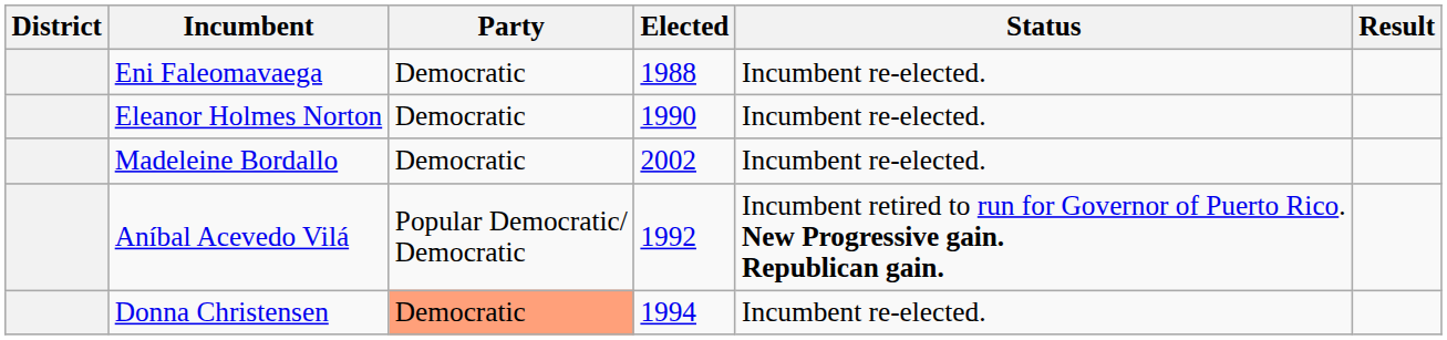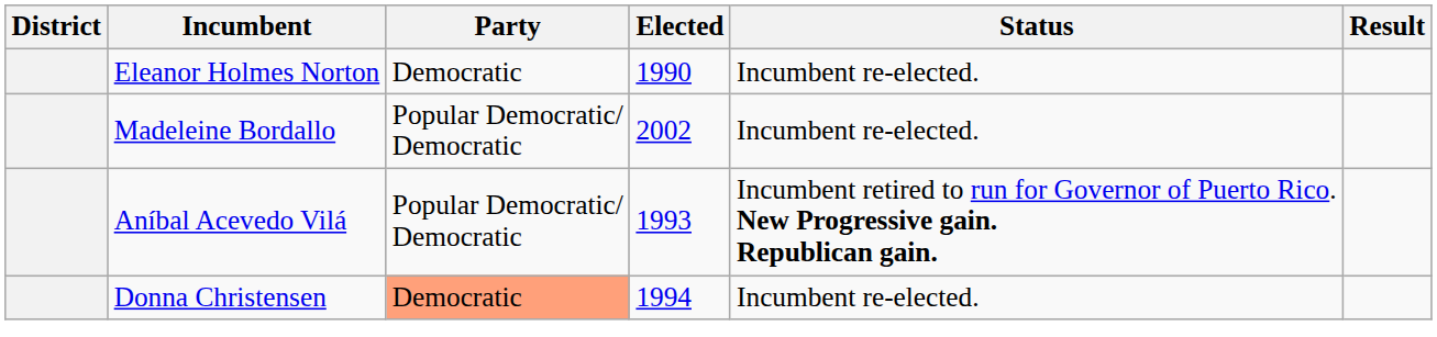- row: Eni Faleomavaega | Democratic | 1988 | Incumbent re-elected.
Madeleine Bordallo | Party: Democratic -> Popular Democratic/ Democratic
Aníbal Acevedo Vilá | Elected: 1992 -> 1993
